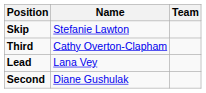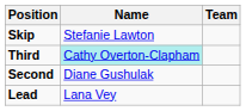Third | Name: no background -> paleturquoise background
rows swapped: Second <-> Lead
